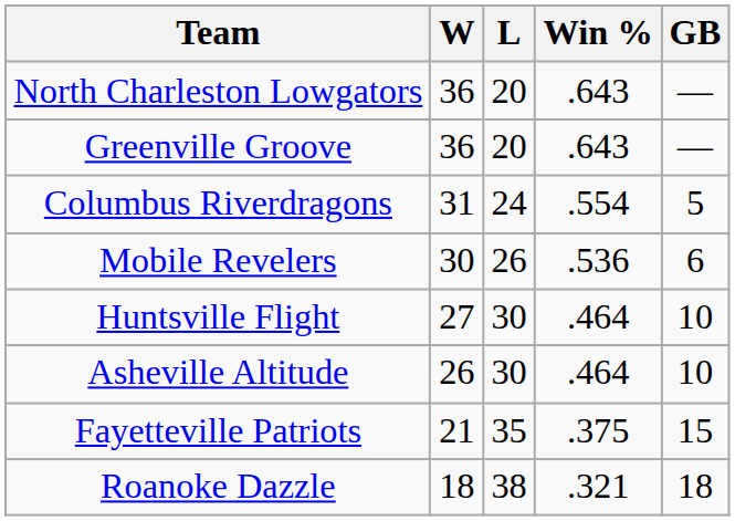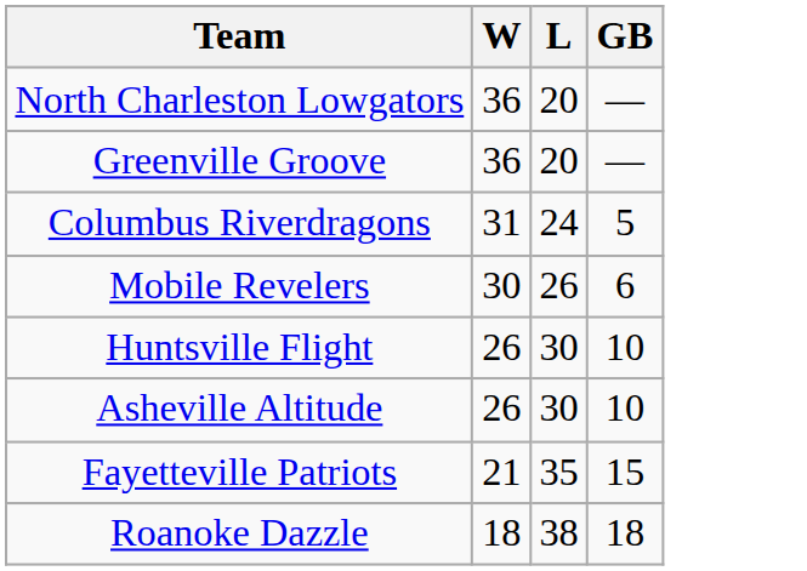- column: Win % | .643 | .643 | .554 | .536 | .464 | .464 | .375 | .321
Huntsville Flight | W: 27 -> 26
